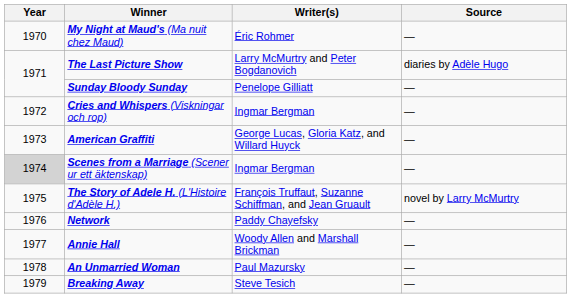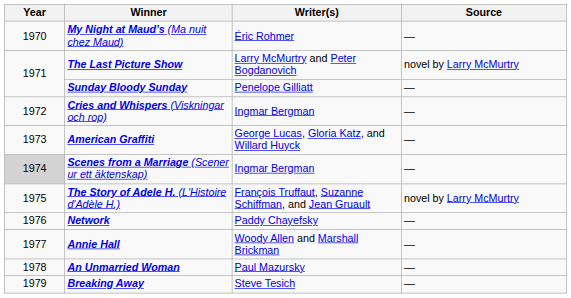The Last Picture Show | Source: diaries by Adèle Hugo -> novel by Larry McMurtry
